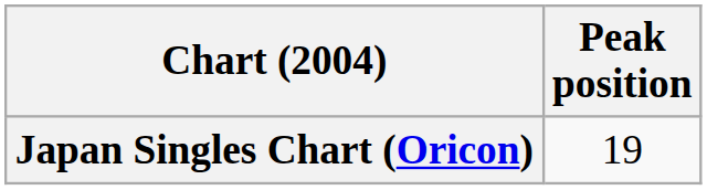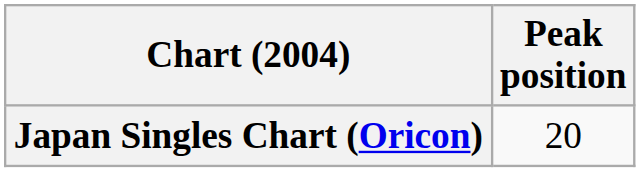Japan Singles Chart (Oricon) | Peak position: 19 -> 20
